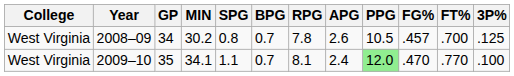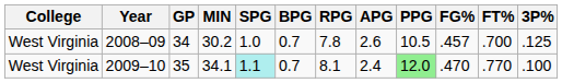2008–09 | SPG: 0.8 -> 1.0
2009–10 | SPG: no background -> paleturquoise background
